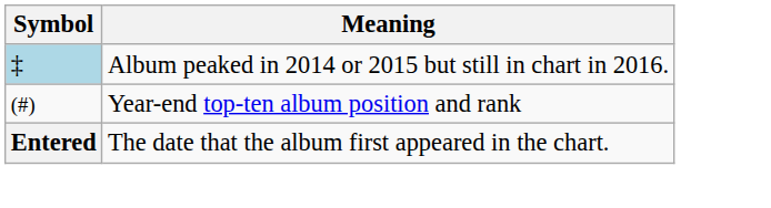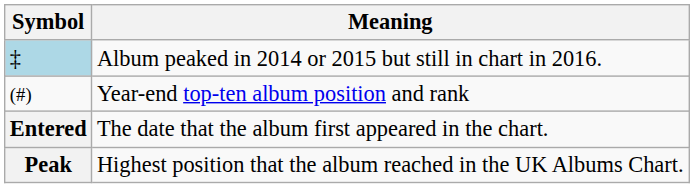+ row: Peak | Highest position that the album reached in the UK Albums Chart.
